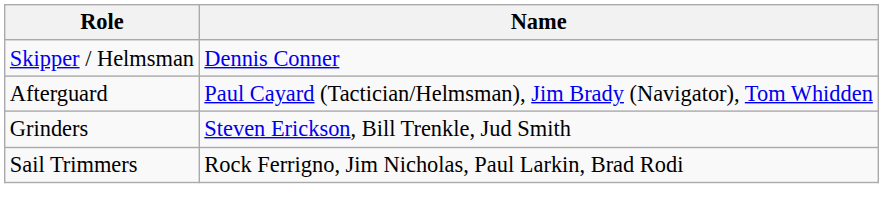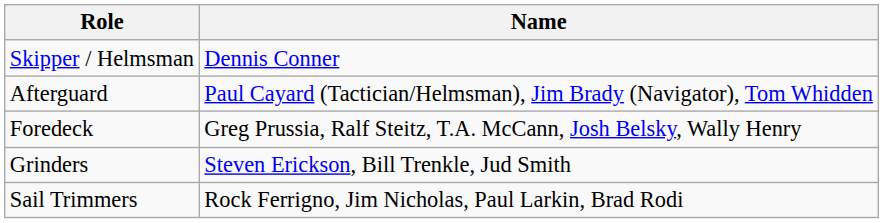+ row: Foredeck | Greg Prussia, Ralf Steitz, T.A. McCann, Josh Belsky, Wally Henry
